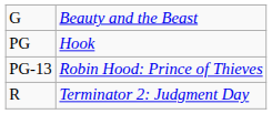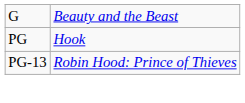- row: R | Terminator 2: Judgment Day
